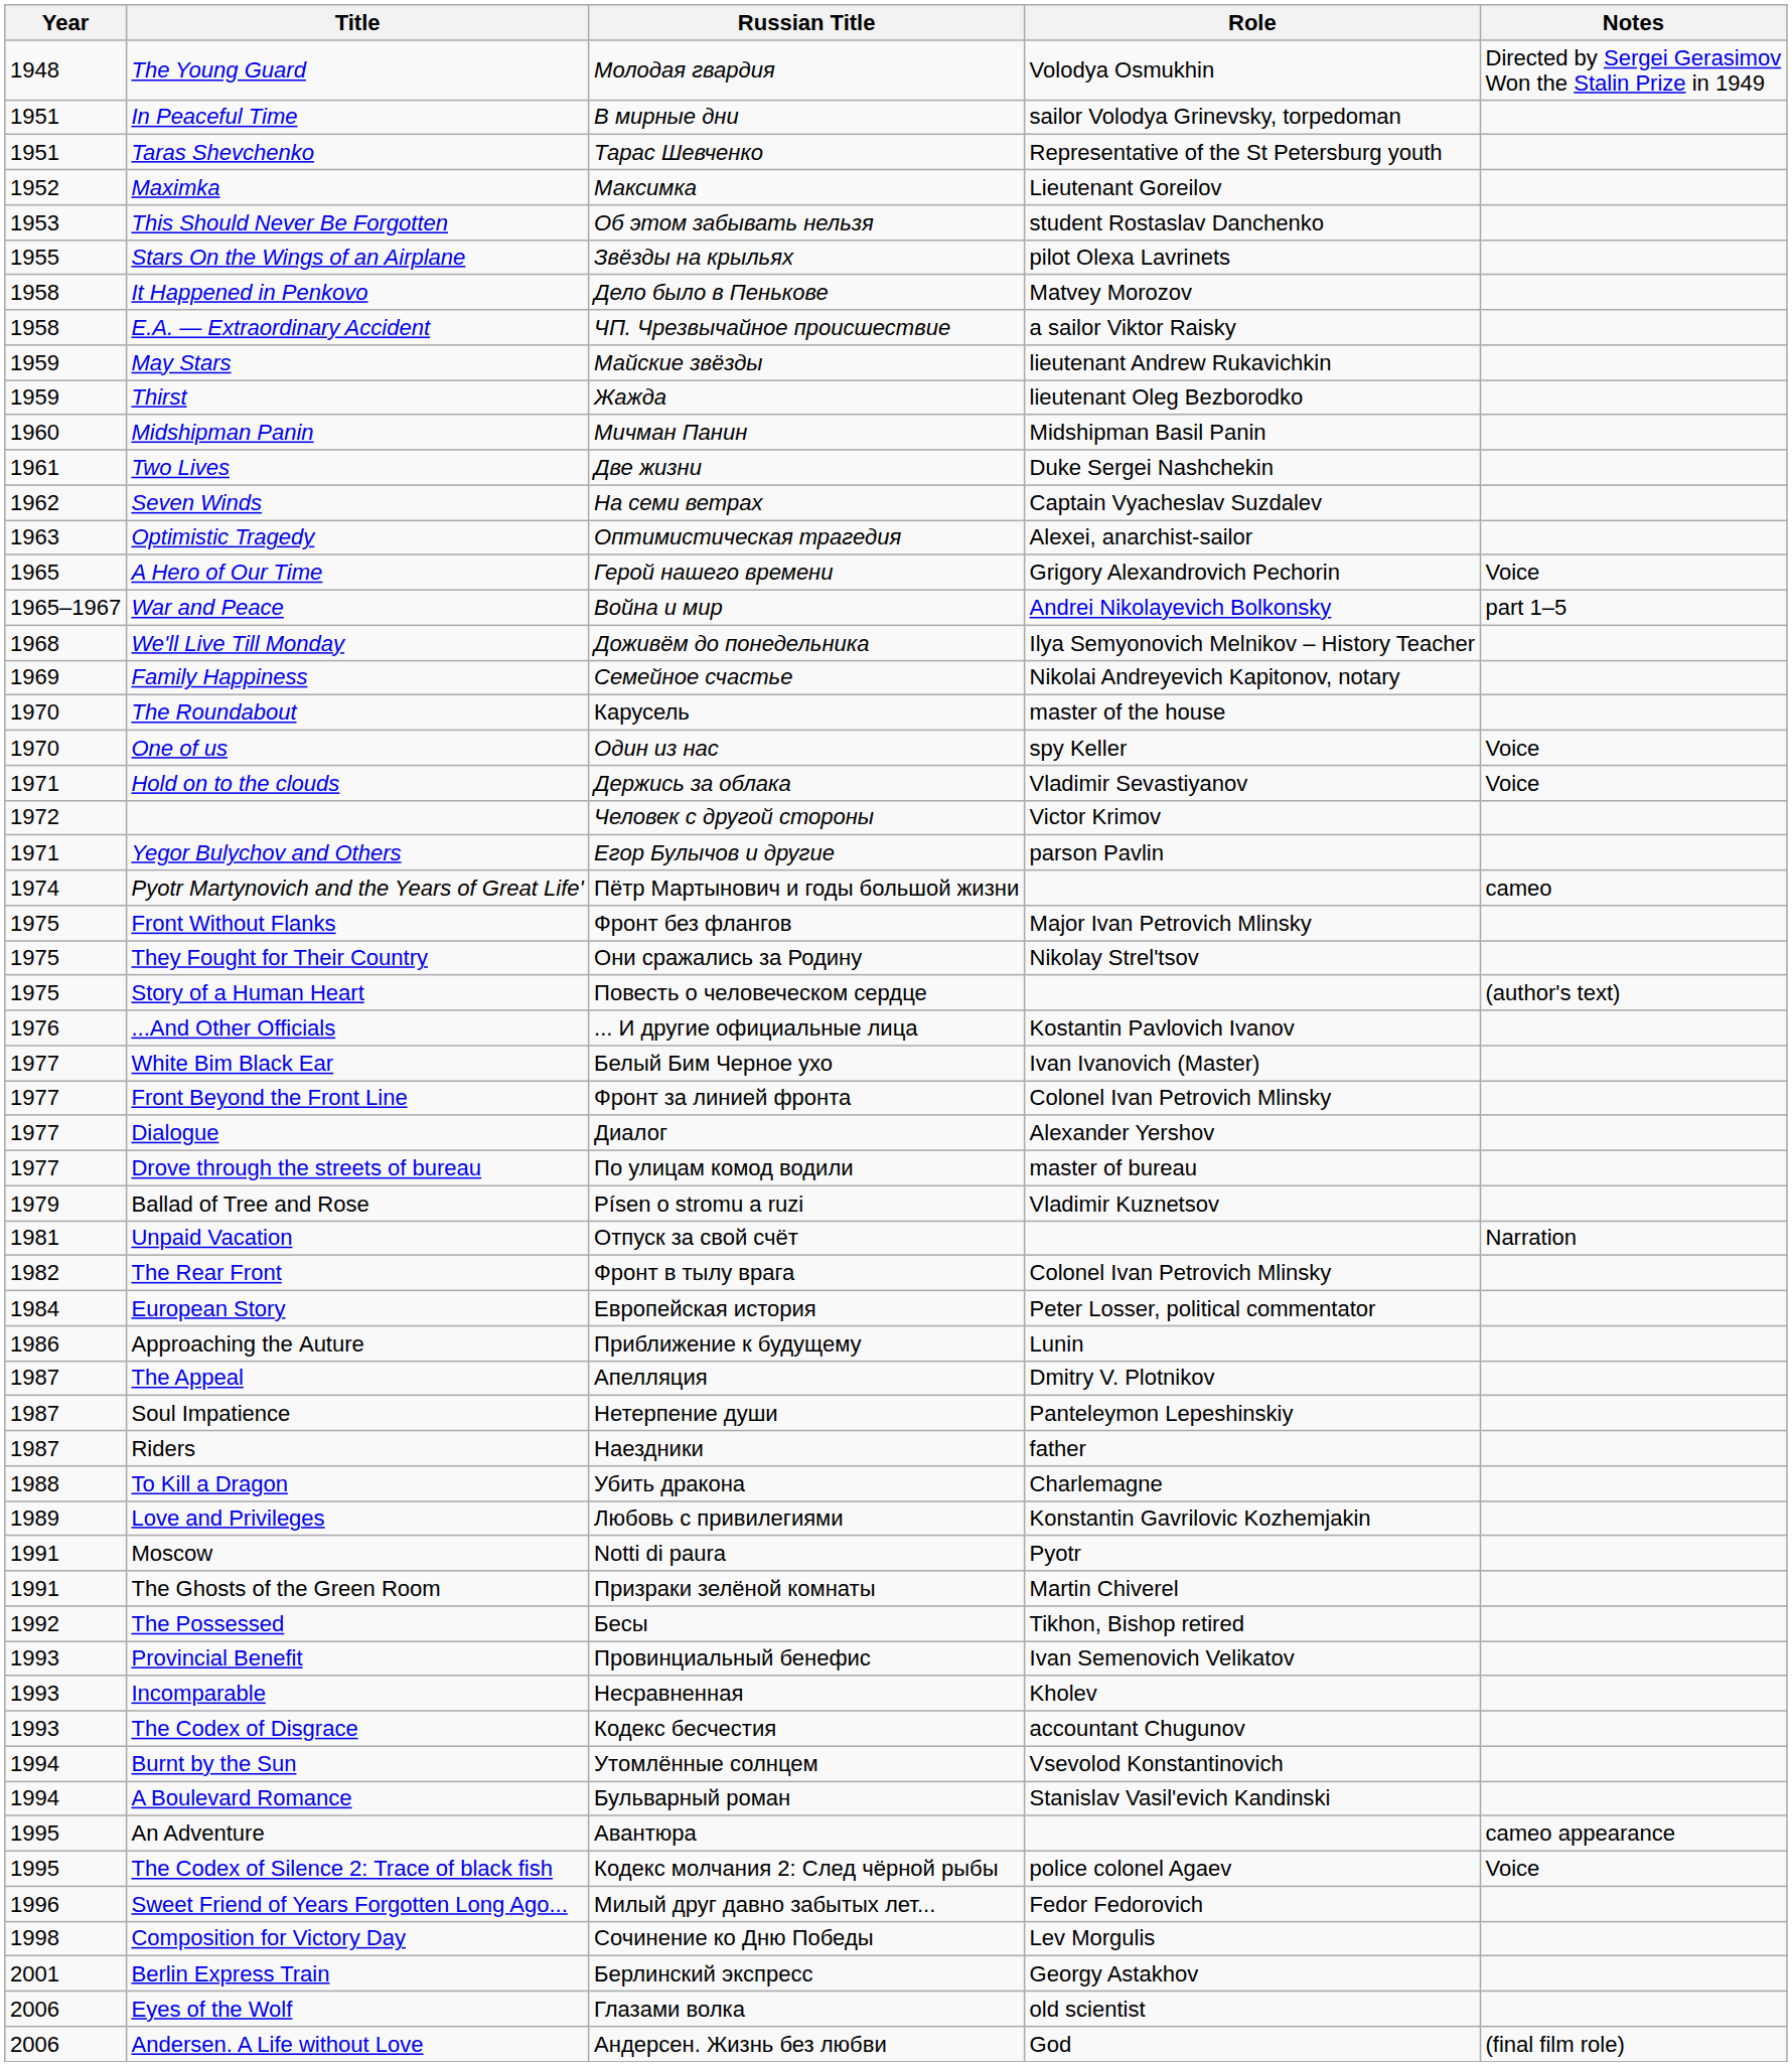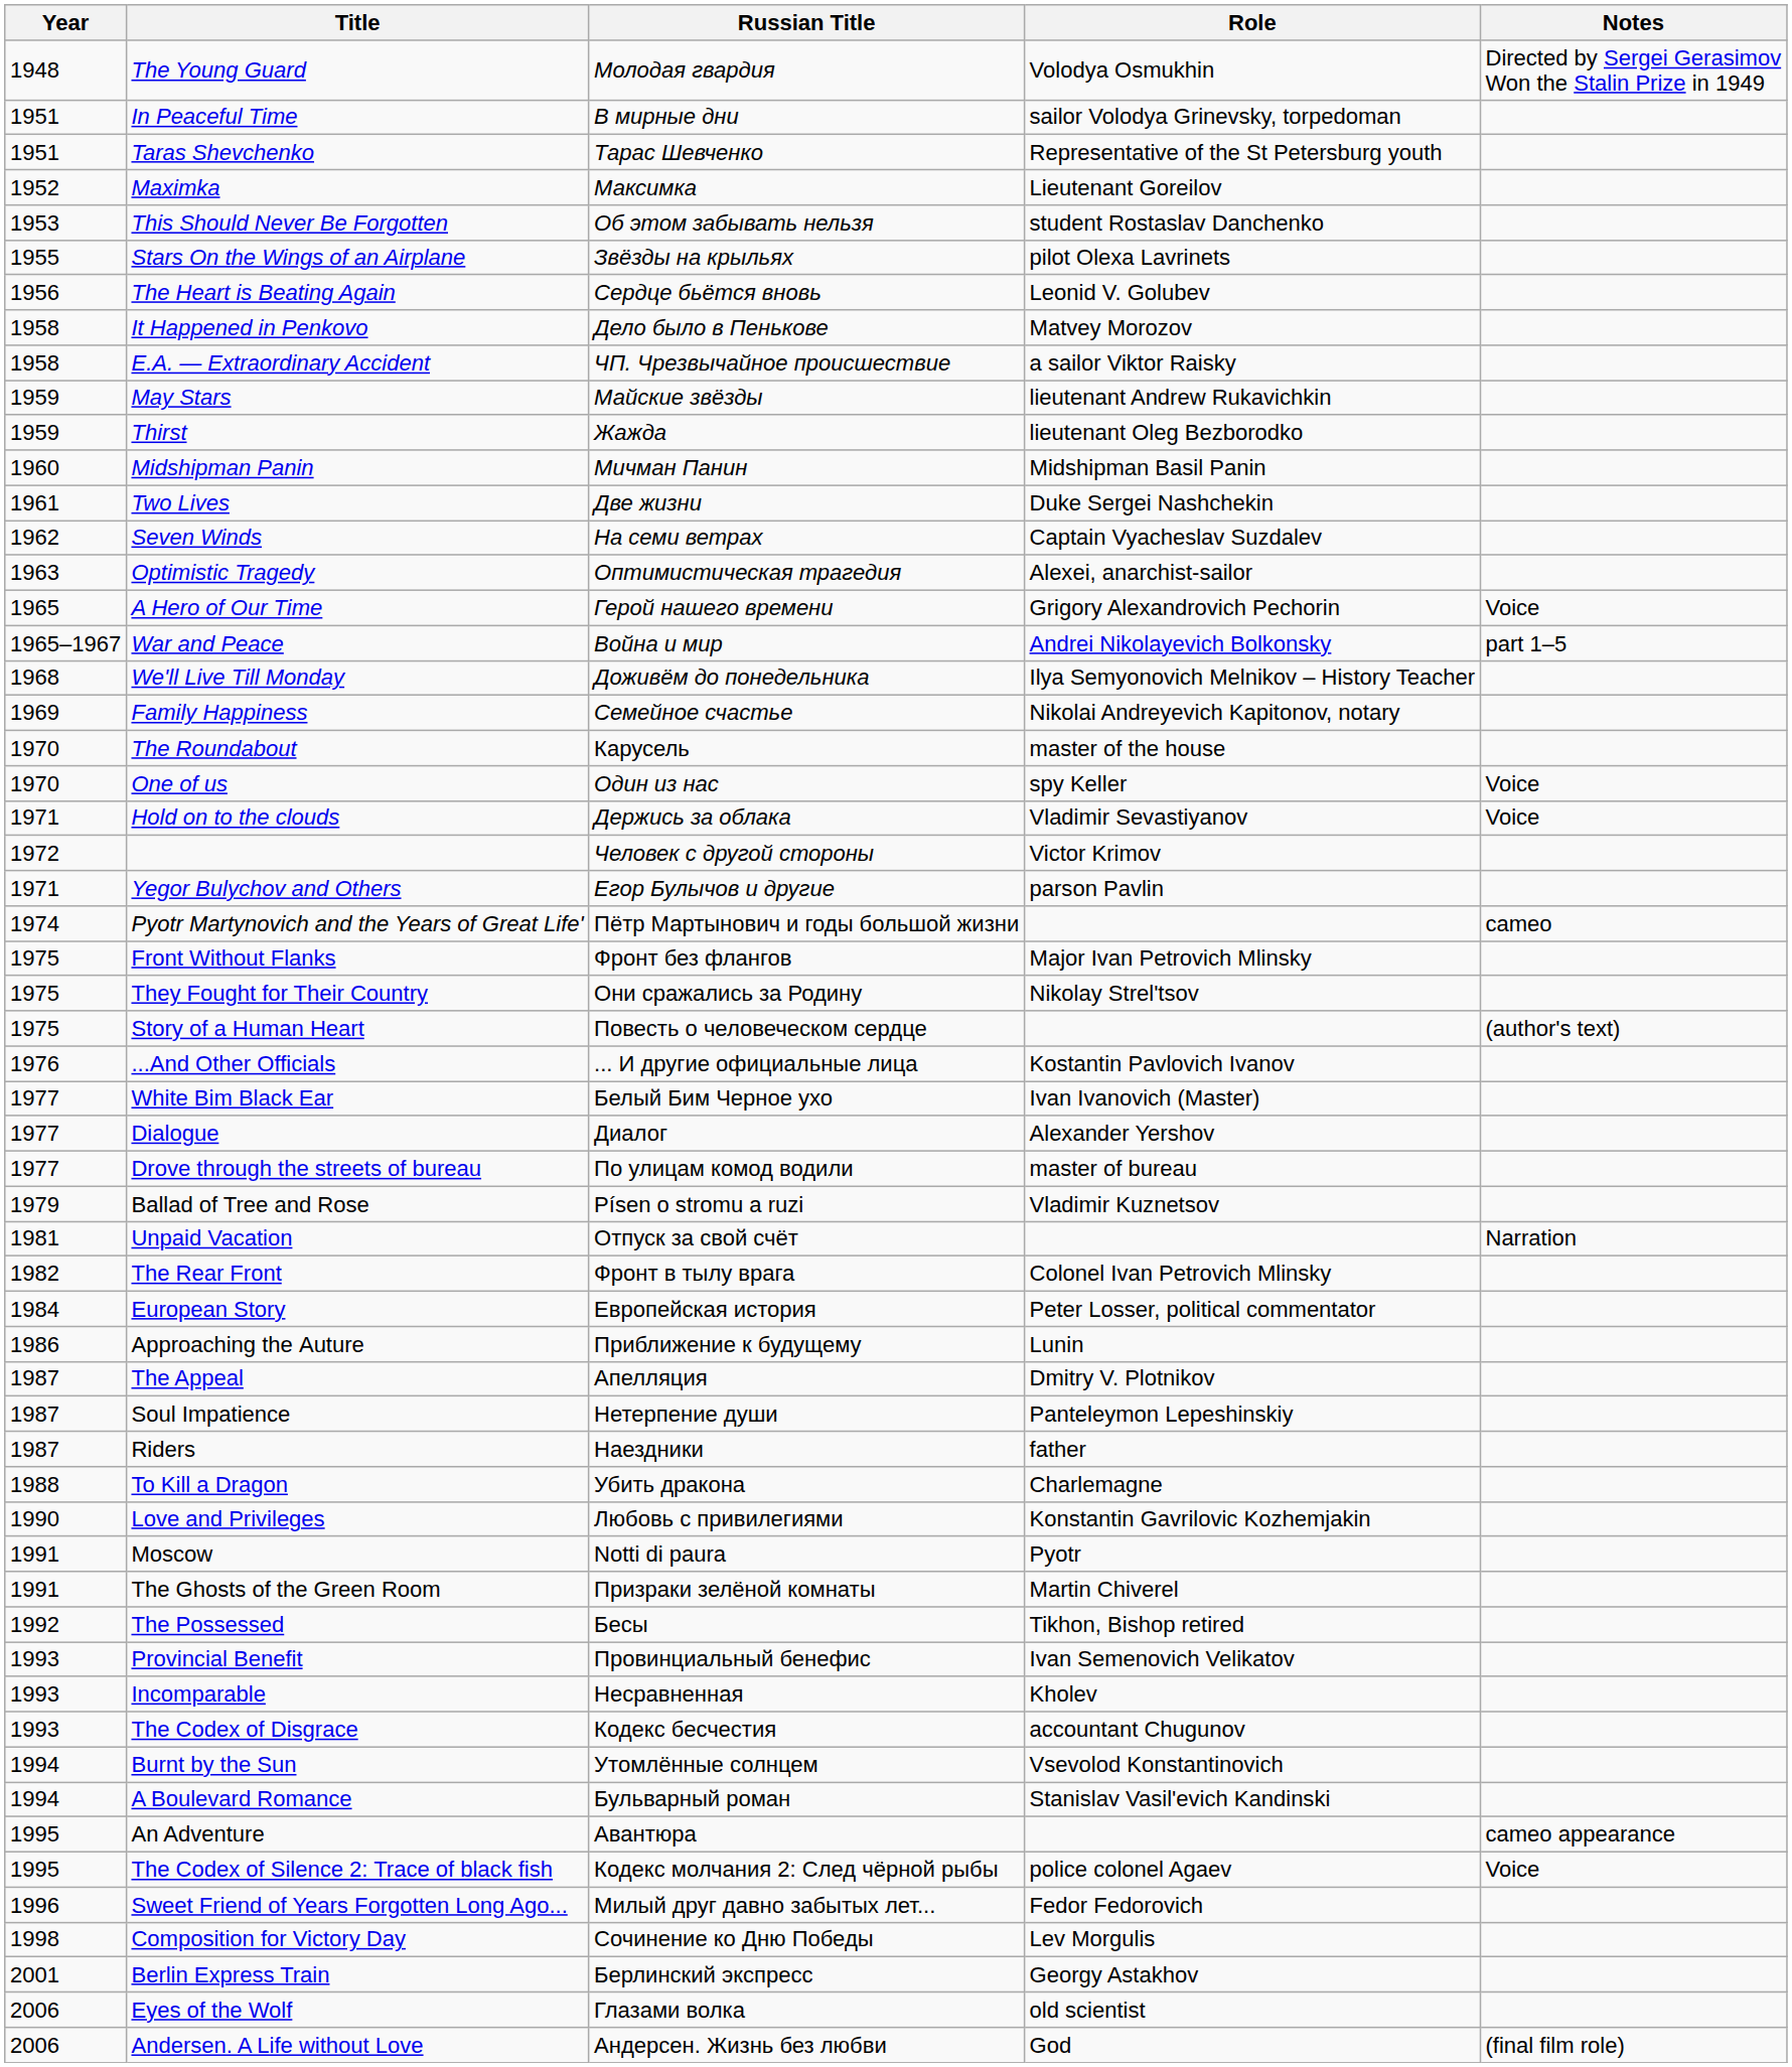+ row: 1956 | The Heart is Beating Again | Сердце бьётся вновь | Leonid V. Golubev
- row: 1977 | Front Beyond the Front Line | Фронт за линией фронта | Colonel Ivan Petrovich Mlinsky
Love and Privileges | Year: 1989 -> 1990
